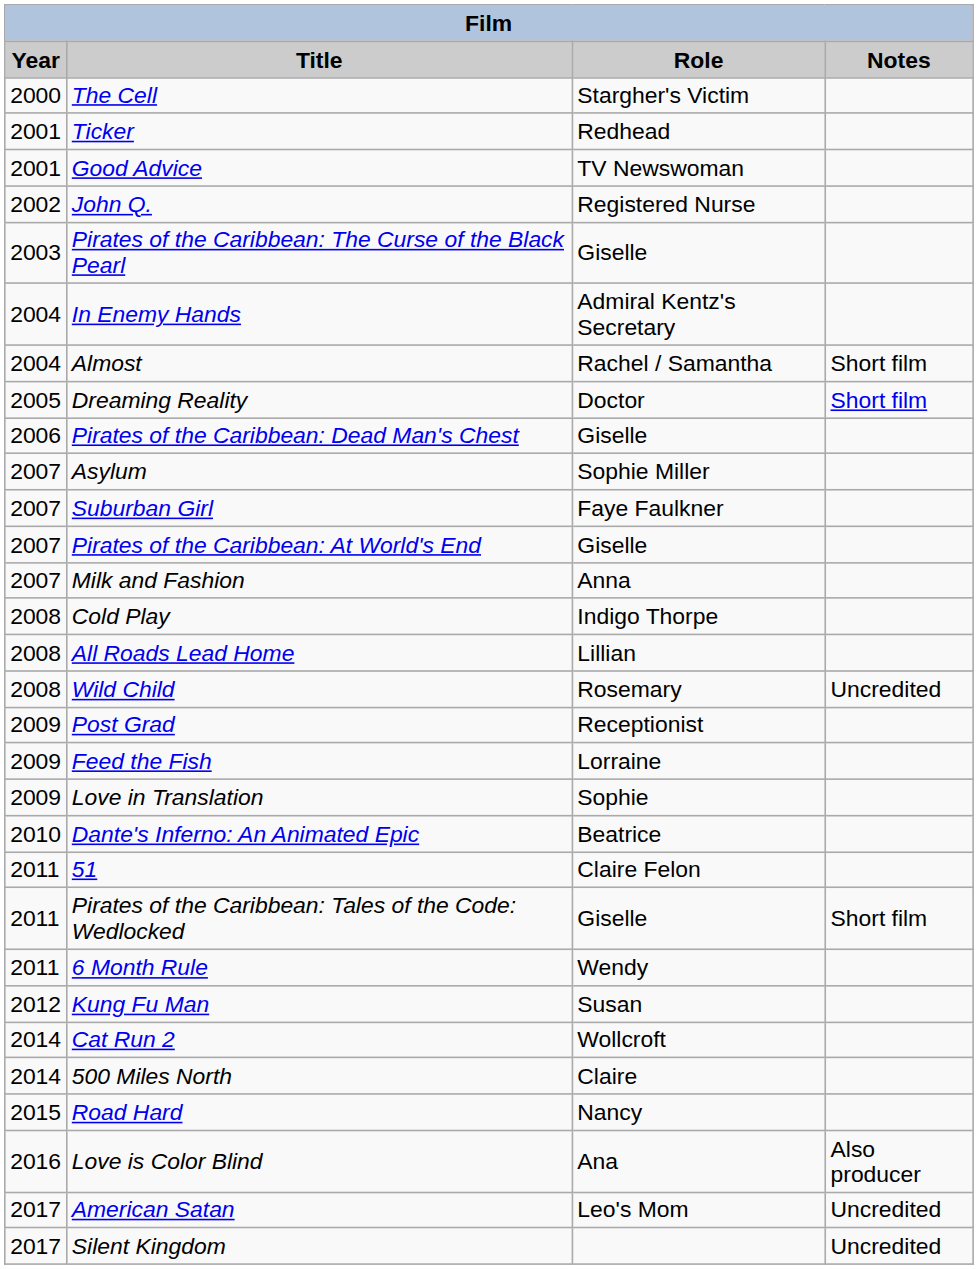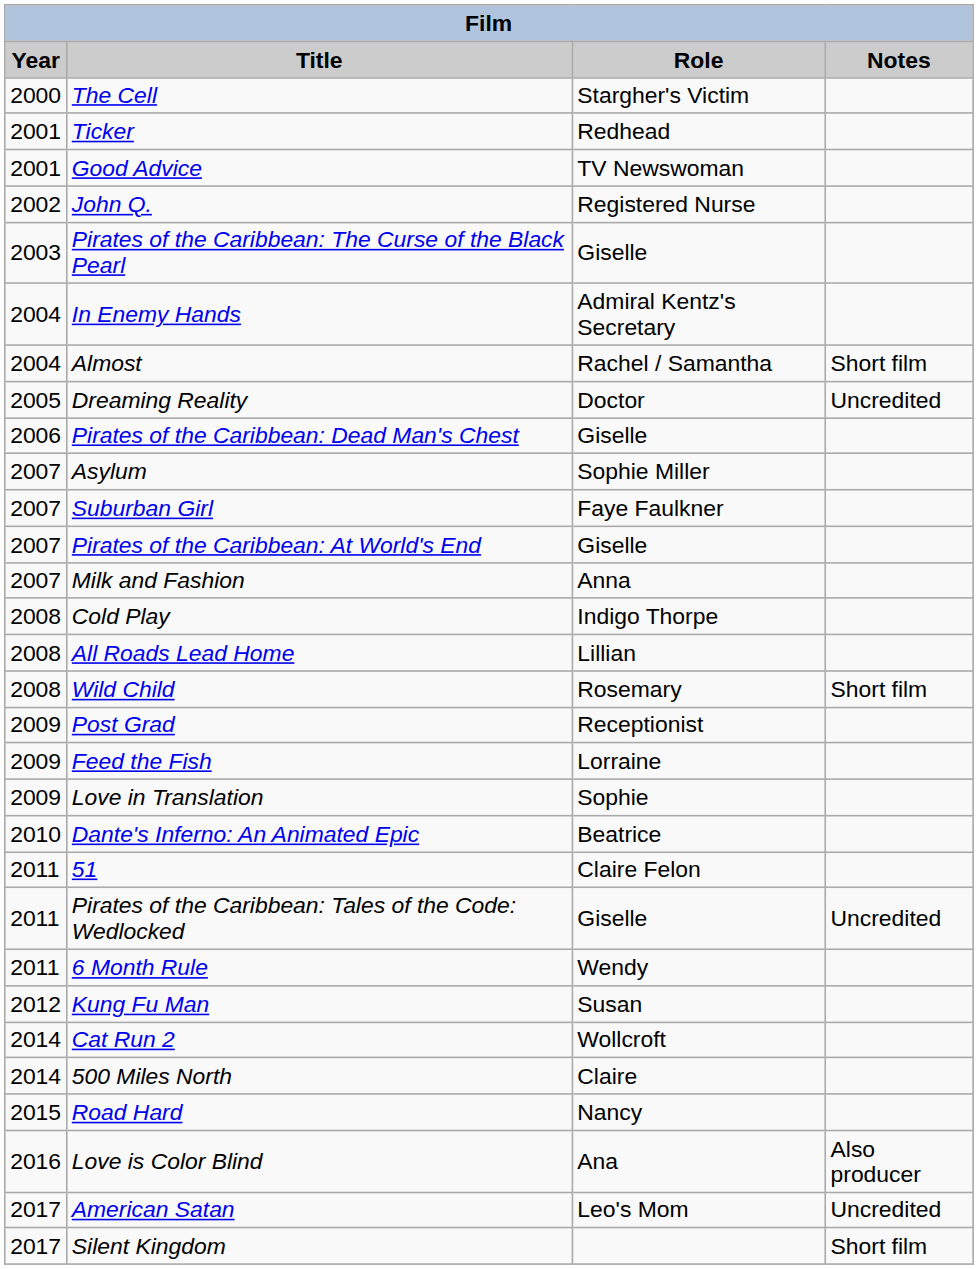Dreaming Reality | Notes: Short film -> Uncredited
Wild Child | Notes: Uncredited -> Short film
Pirates of the Caribbean: Tales of the Code: Wedlocked | Notes: Short film -> Uncredited
Silent Kingdom | Notes: Uncredited -> Short film
